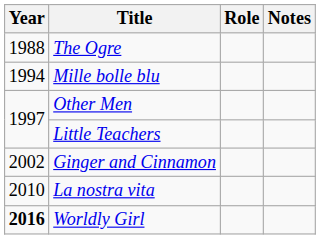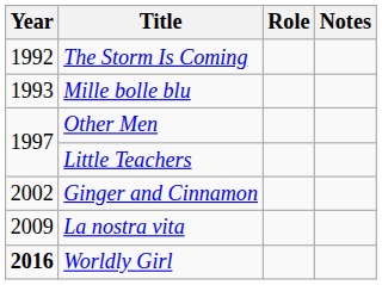- row: 1988 | The Ogre
+ row: 1992 | The Storm Is Coming
Mille bolle blu | Year: 1994 -> 1993
La nostra vita | Year: 2010 -> 2009
